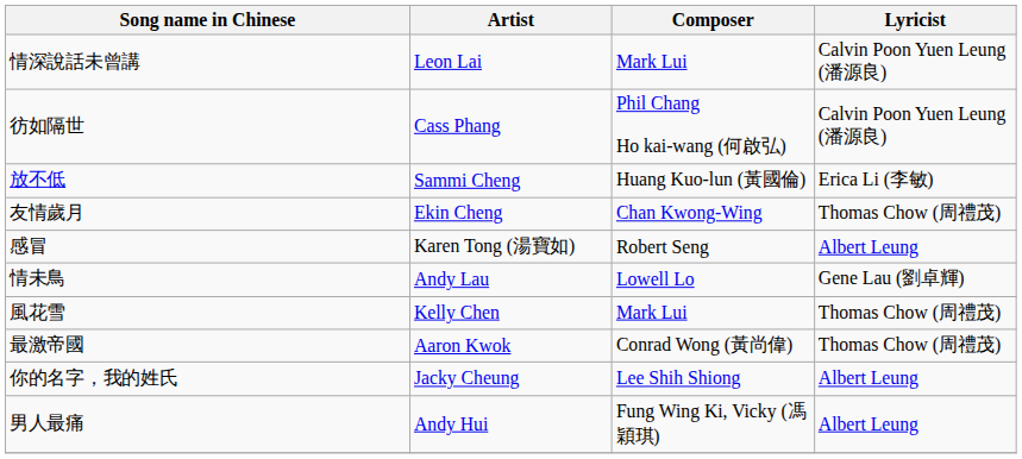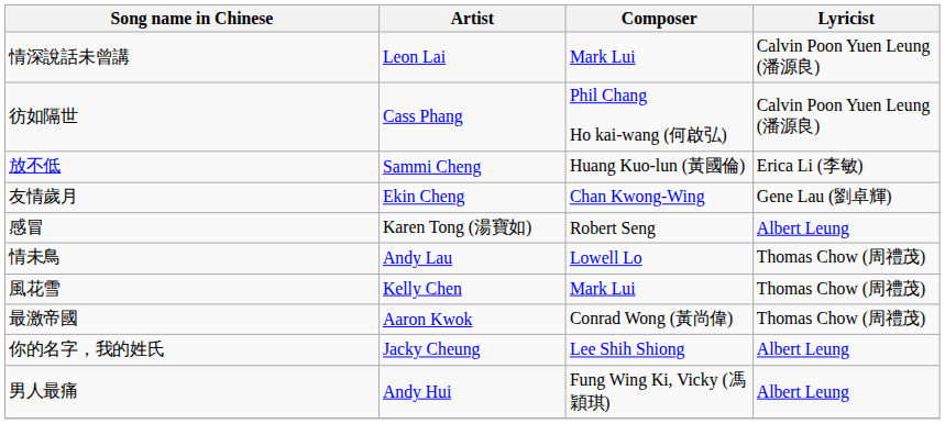友情歲月 | Lyricist: Thomas Chow (周禮茂) -> Gene Lau (劉卓輝)
情未鳥 | Lyricist: Gene Lau (劉卓輝) -> Thomas Chow (周禮茂)
